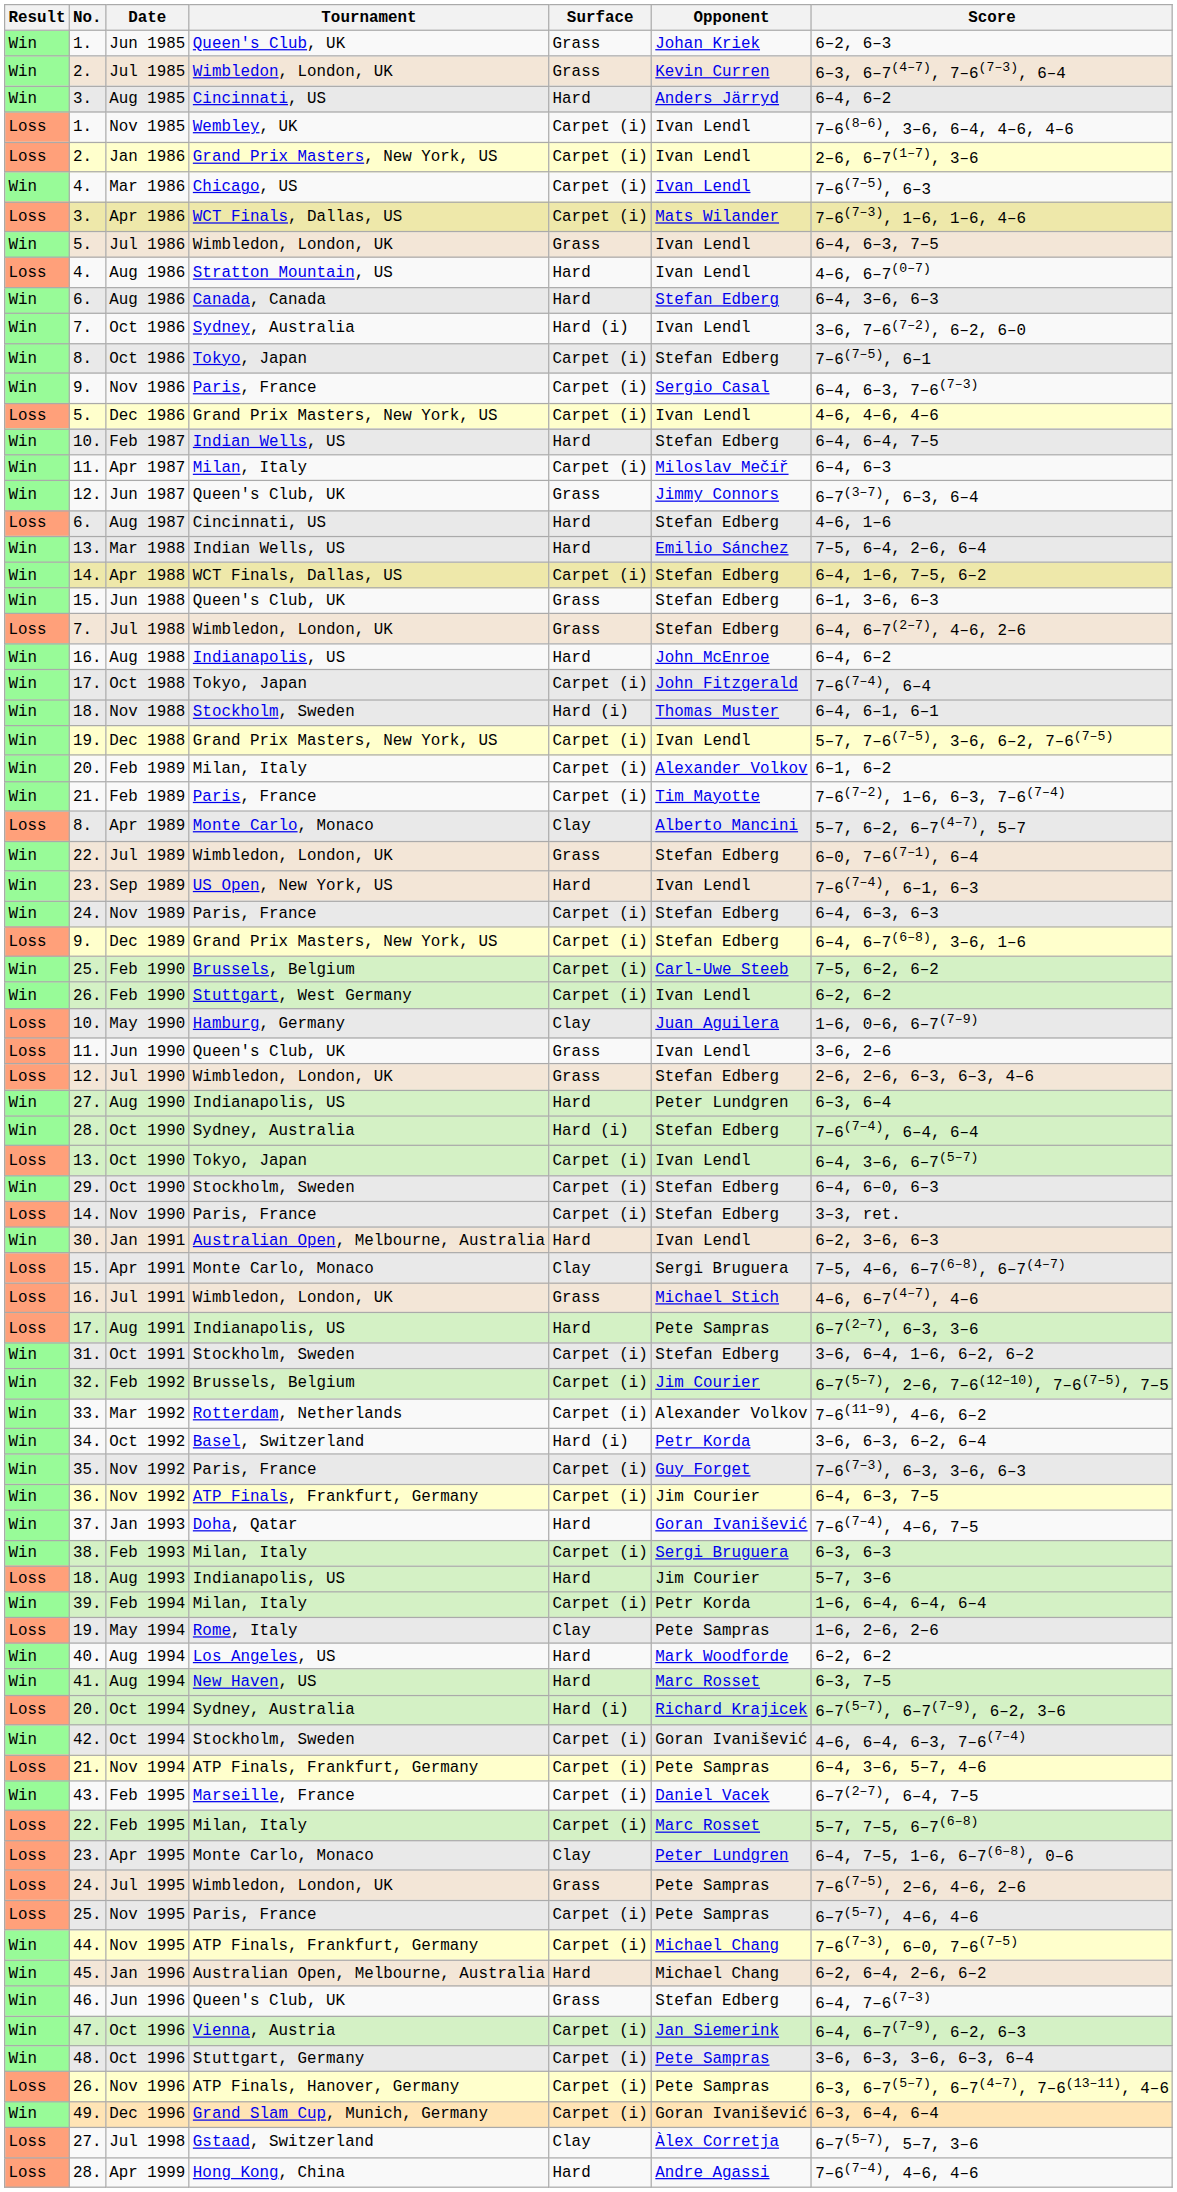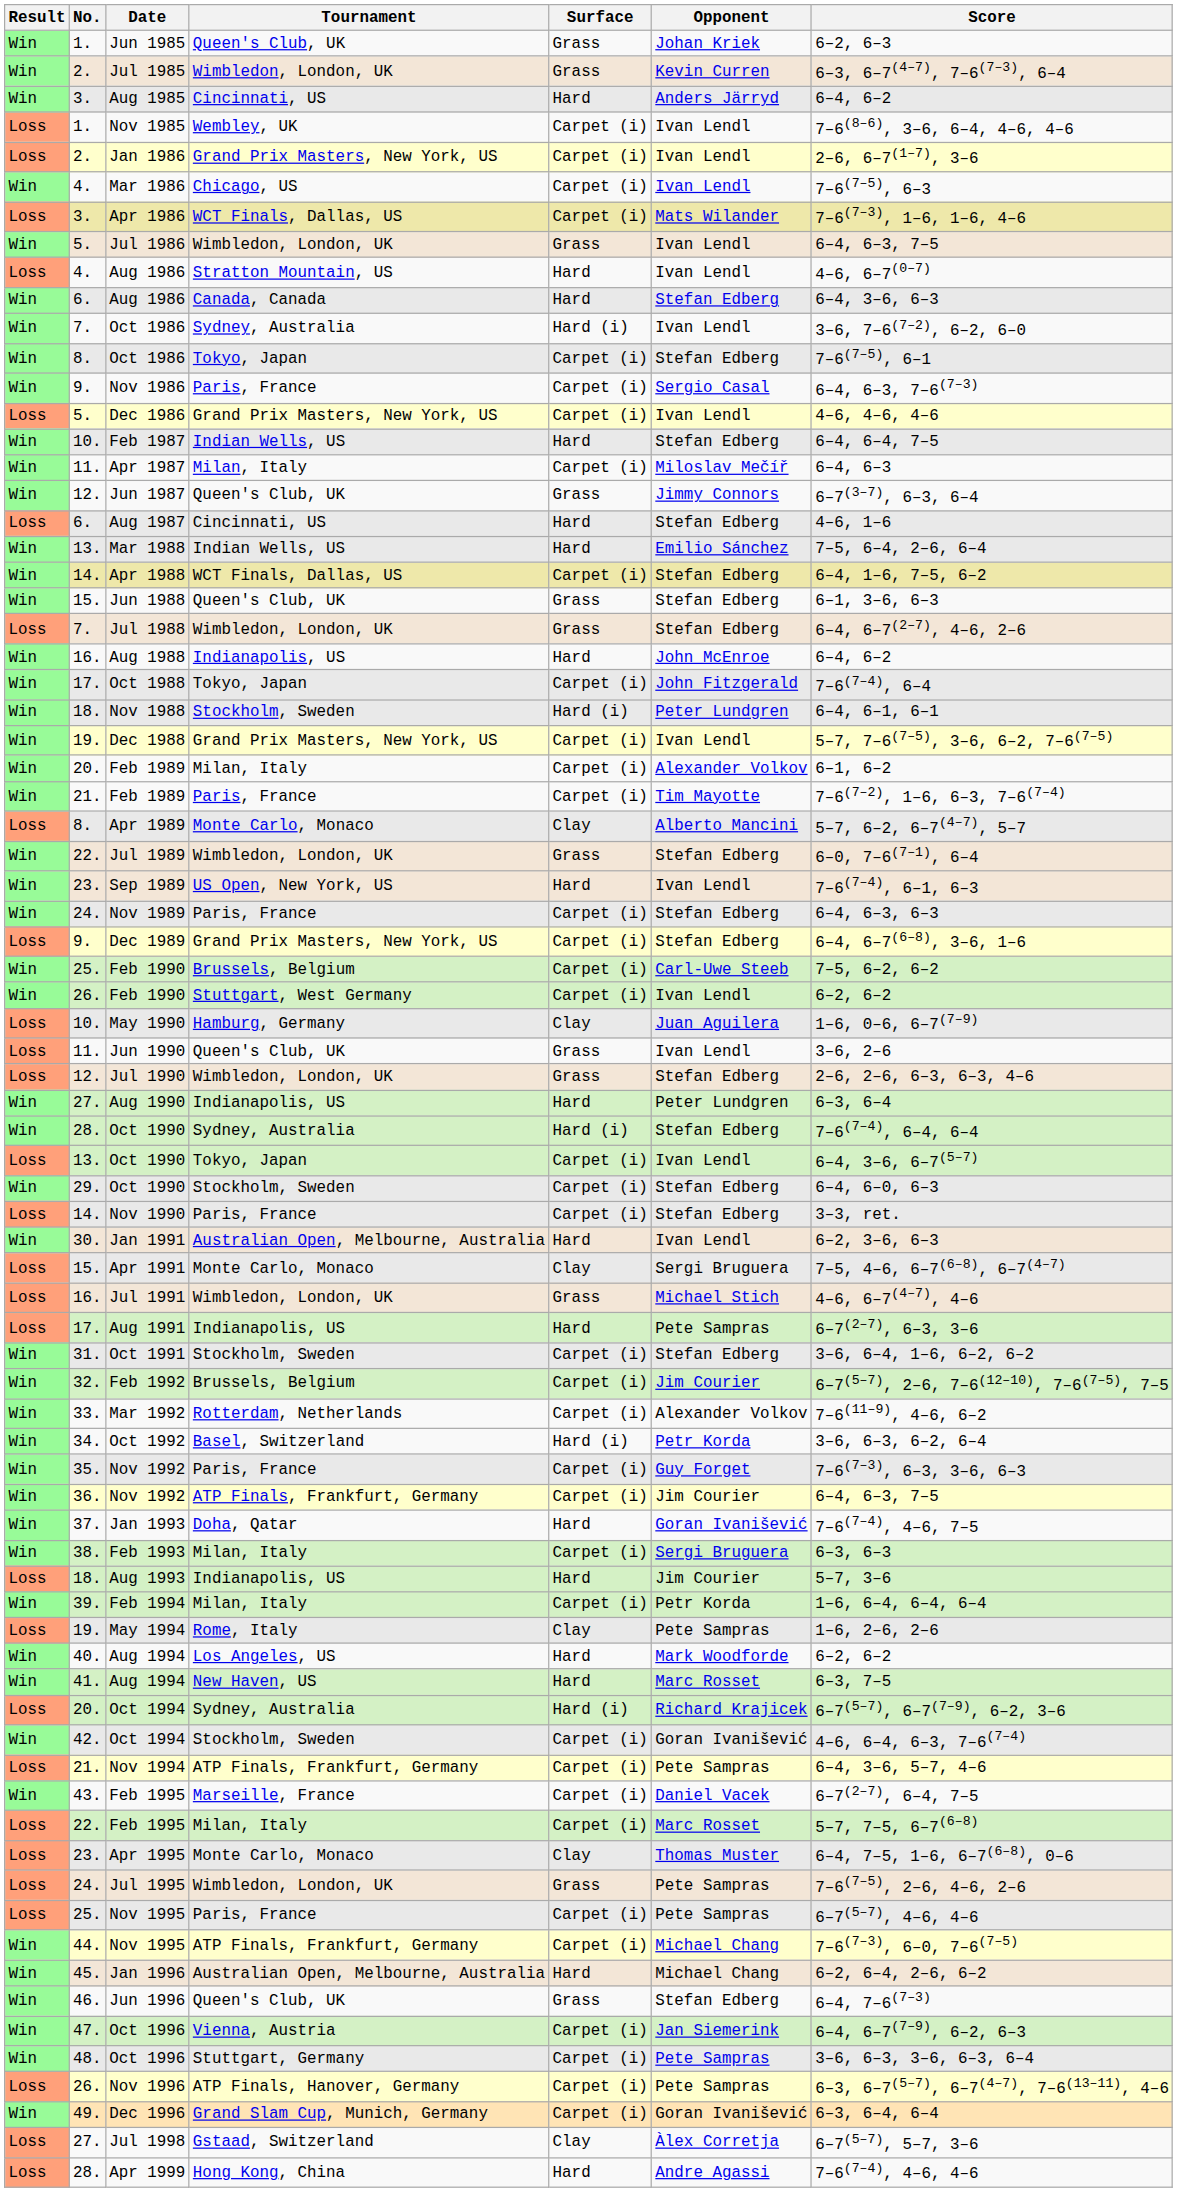Nov 1988 | Opponent: Thomas Muster -> Peter Lundgren
Apr 1995 | Opponent: Peter Lundgren -> Thomas Muster
